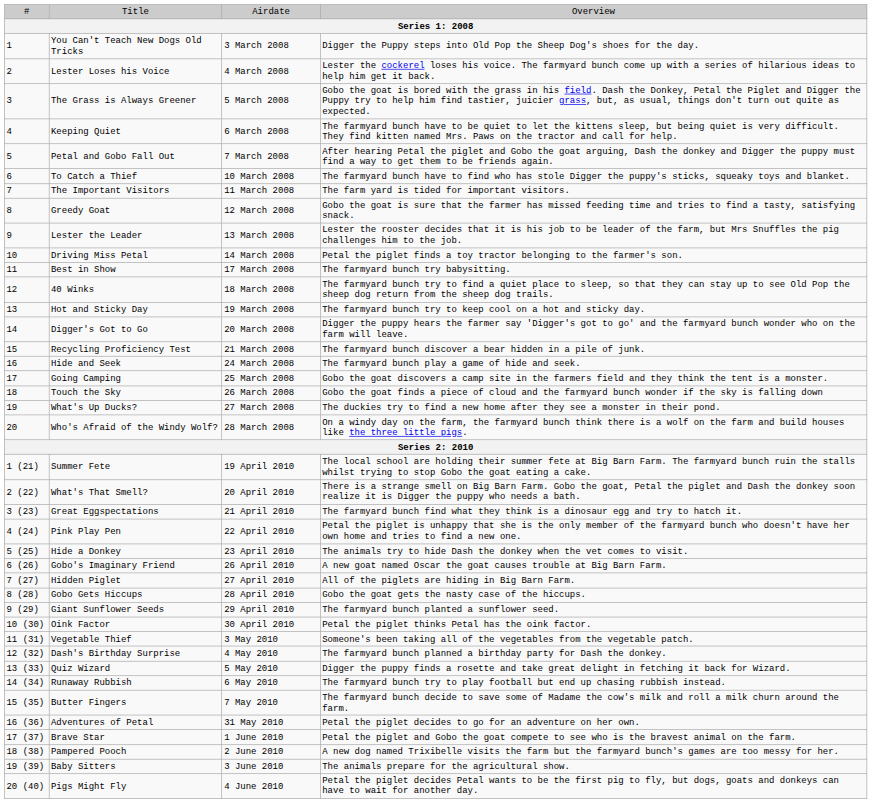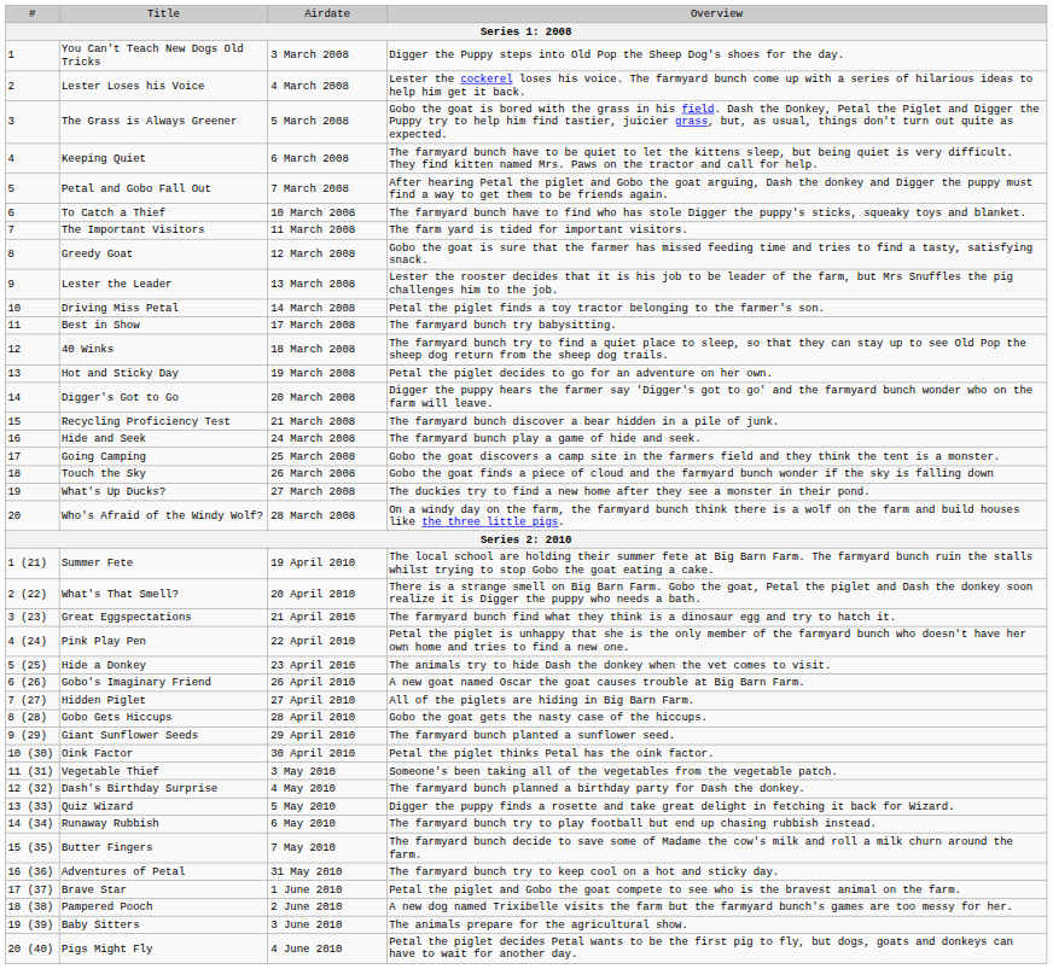Hot and Sticky Day | column 4: The farmyard bunch try to keep cool on a hot and sticky day. -> Petal the piglet decides to go for an adventure on her own.
Adventures of Petal | column 4: Petal the piglet decides to go for an adventure on her own. -> The farmyard bunch try to keep cool on a hot and sticky day.
